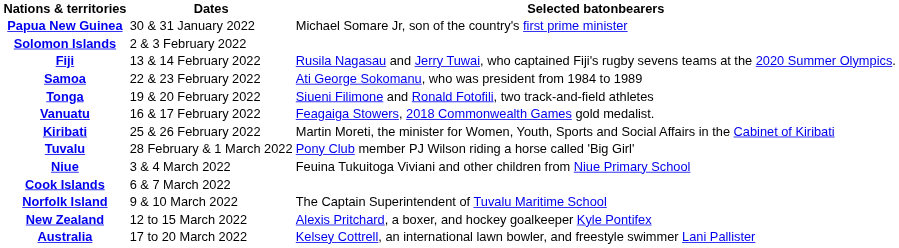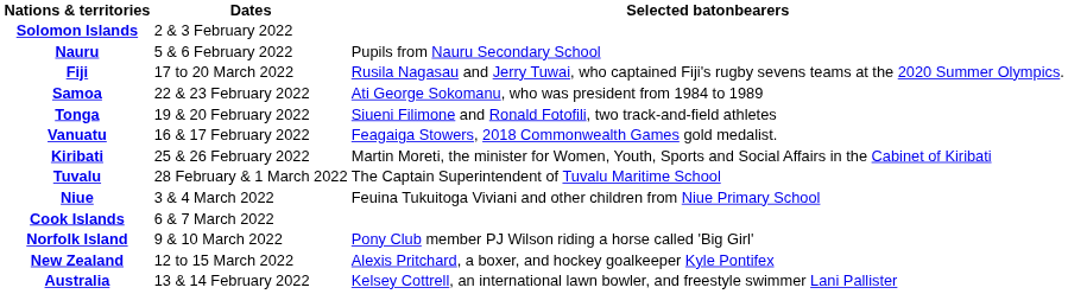- row: Papua New Guinea | 30 & 31 January 2022 | Michael Somare Jr, son of the country's first prime minister
+ row: Nauru | 5 & 6 February 2022 | Pupils from Nauru Secondary School
Fiji | Dates: 13 & 14 February 2022 -> 17 to 20 March 2022
Tuvalu | Selected batonbearers: Pony Club member PJ Wilson riding a horse called 'Big Girl' -> The Captain Superintendent of Tuvalu Maritime School
Norfolk Island | Selected batonbearers: The Captain Superintendent of Tuvalu Maritime School -> Pony Club member PJ Wilson riding a horse called 'Big Girl'
Australia | Dates: 17 to 20 March 2022 -> 13 & 14 February 2022
